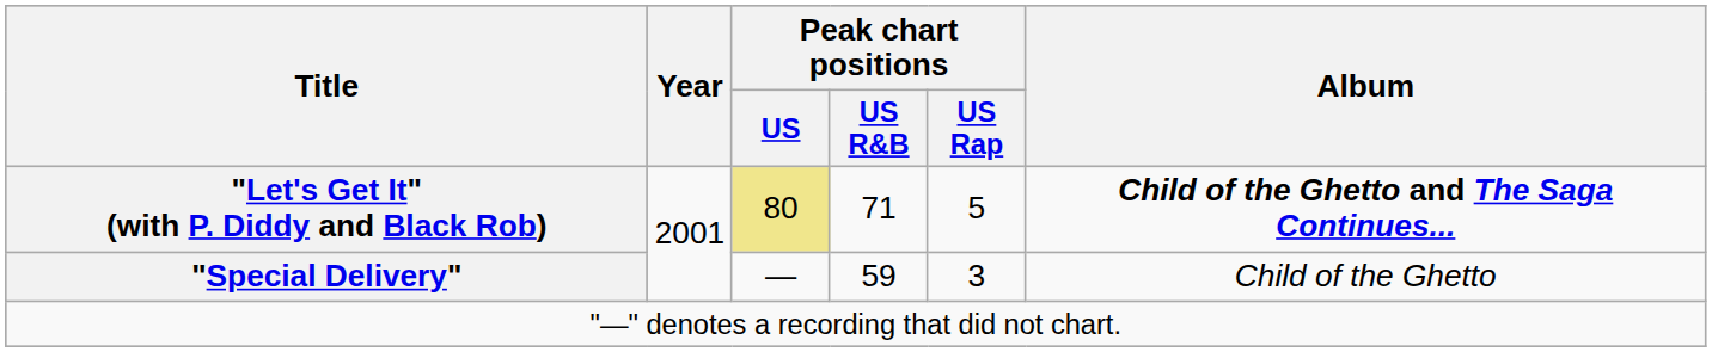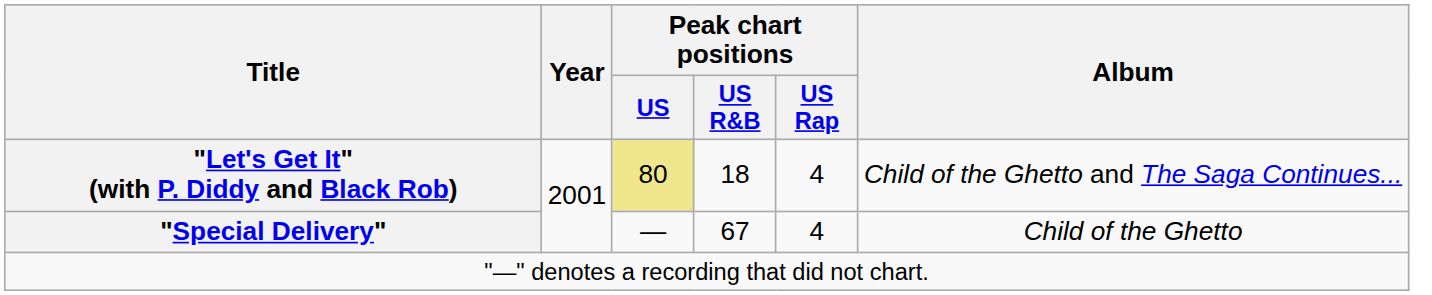"Let's Get It" (with P. Diddy and Black Rob) | Peak chart positions / US R&B: 71 -> 18
"Let's Get It" (with P. Diddy and Black Rob) | Peak chart positions / US Rap: 5 -> 4
"Let's Get It" (with P. Diddy and Black Rob) | Album: bold -> normal
"Special Delivery" | Peak chart positions / US R&B: 59 -> 67
"Special Delivery" | Peak chart positions / US Rap: 3 -> 4
